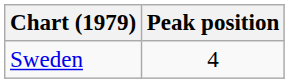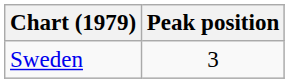Sweden | Peak position: 4 -> 3
